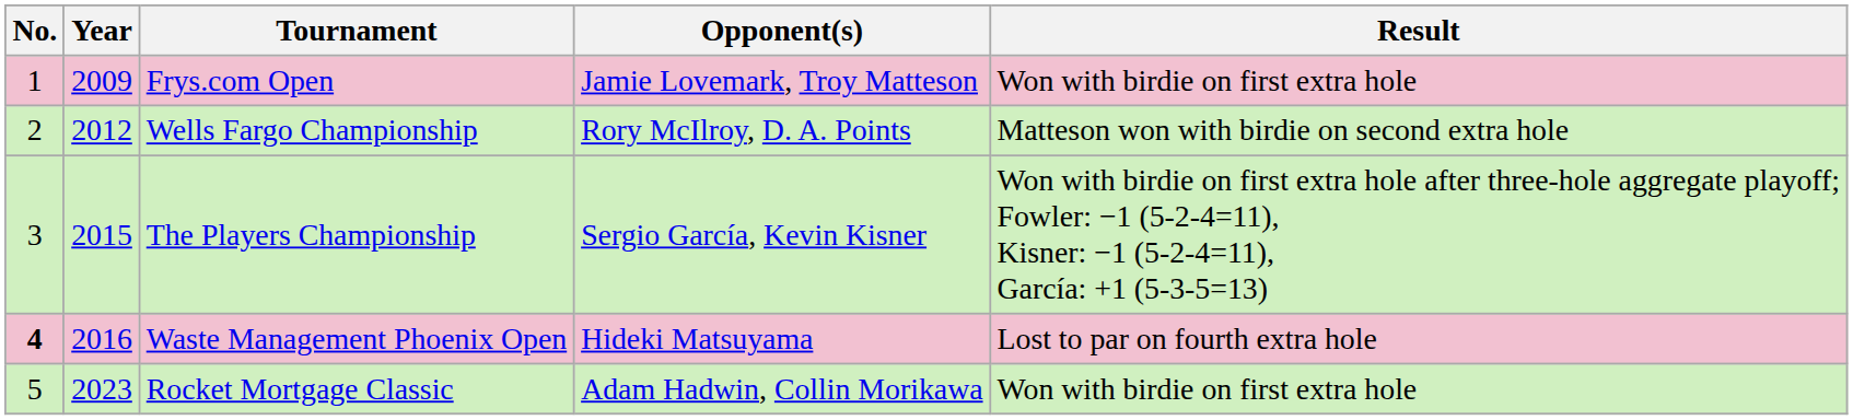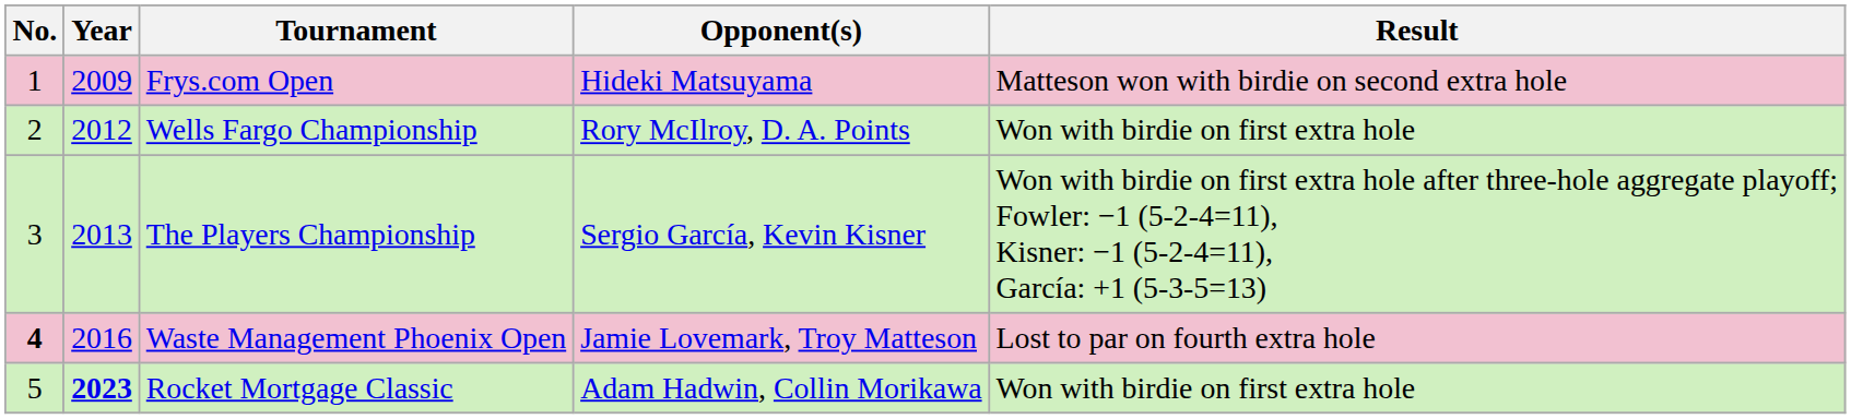Frys.com Open | Opponent(s): Jamie Lovemark, Troy Matteson -> Hideki Matsuyama
Frys.com Open | Result: Won with birdie on first extra hole -> Matteson won with birdie on second extra hole
Wells Fargo Championship | Result: Matteson won with birdie on second extra hole -> Won with birdie on first extra hole
The Players Championship | Year: 2015 -> 2013
Waste Management Phoenix Open | Opponent(s): Hideki Matsuyama -> Jamie Lovemark, Troy Matteson
Rocket Mortgage Classic | Year: normal -> bold
